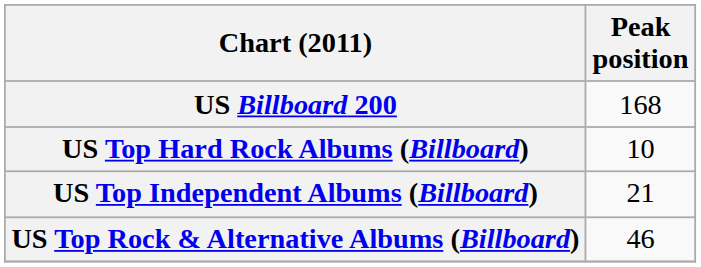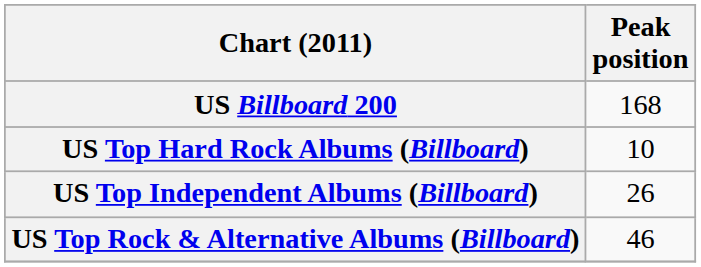US Top Independent Albums (Billboard) | Peak position: 21 -> 26
